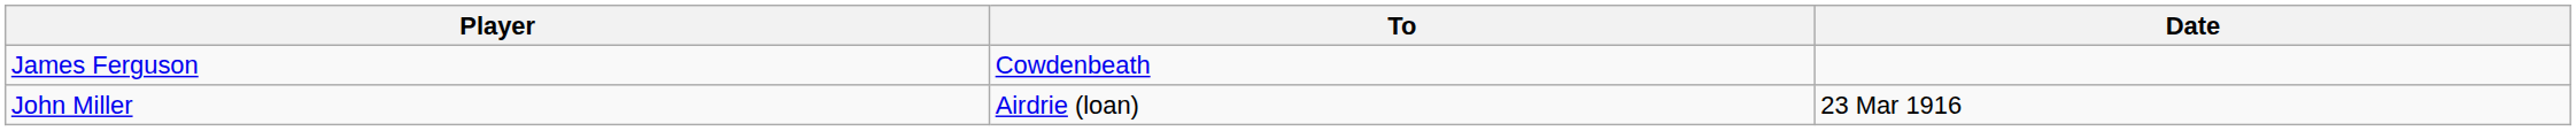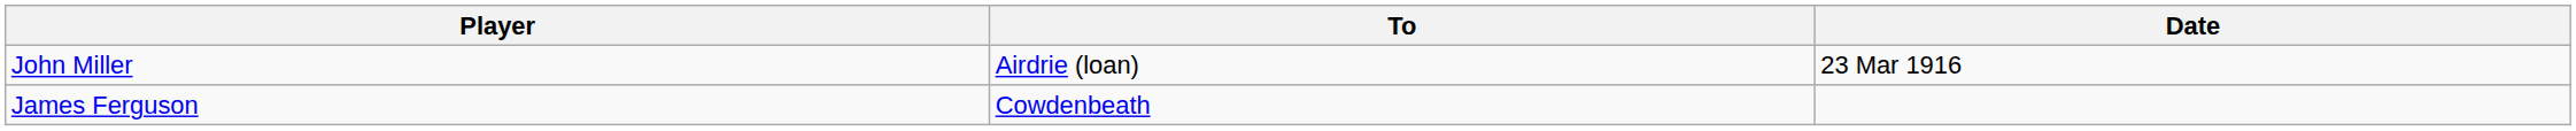rows swapped: John Miller <-> James Ferguson
